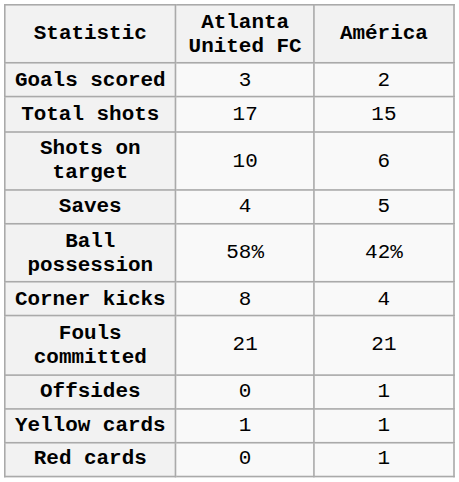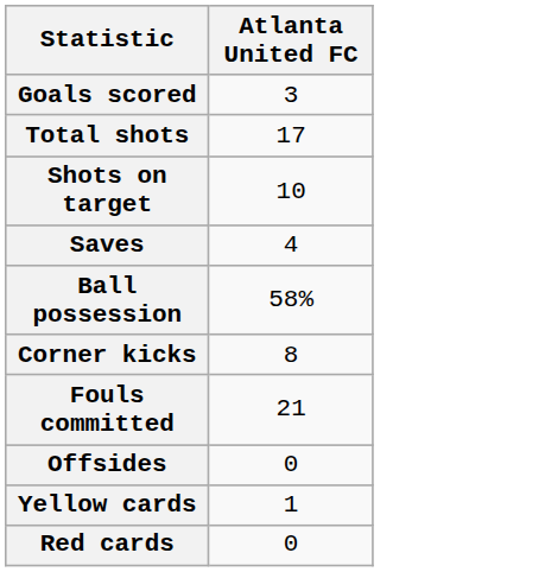- column: América | 2 | 15 | 6 | 5 | 42% | 4 | 21 | 1 | 1 | 1
